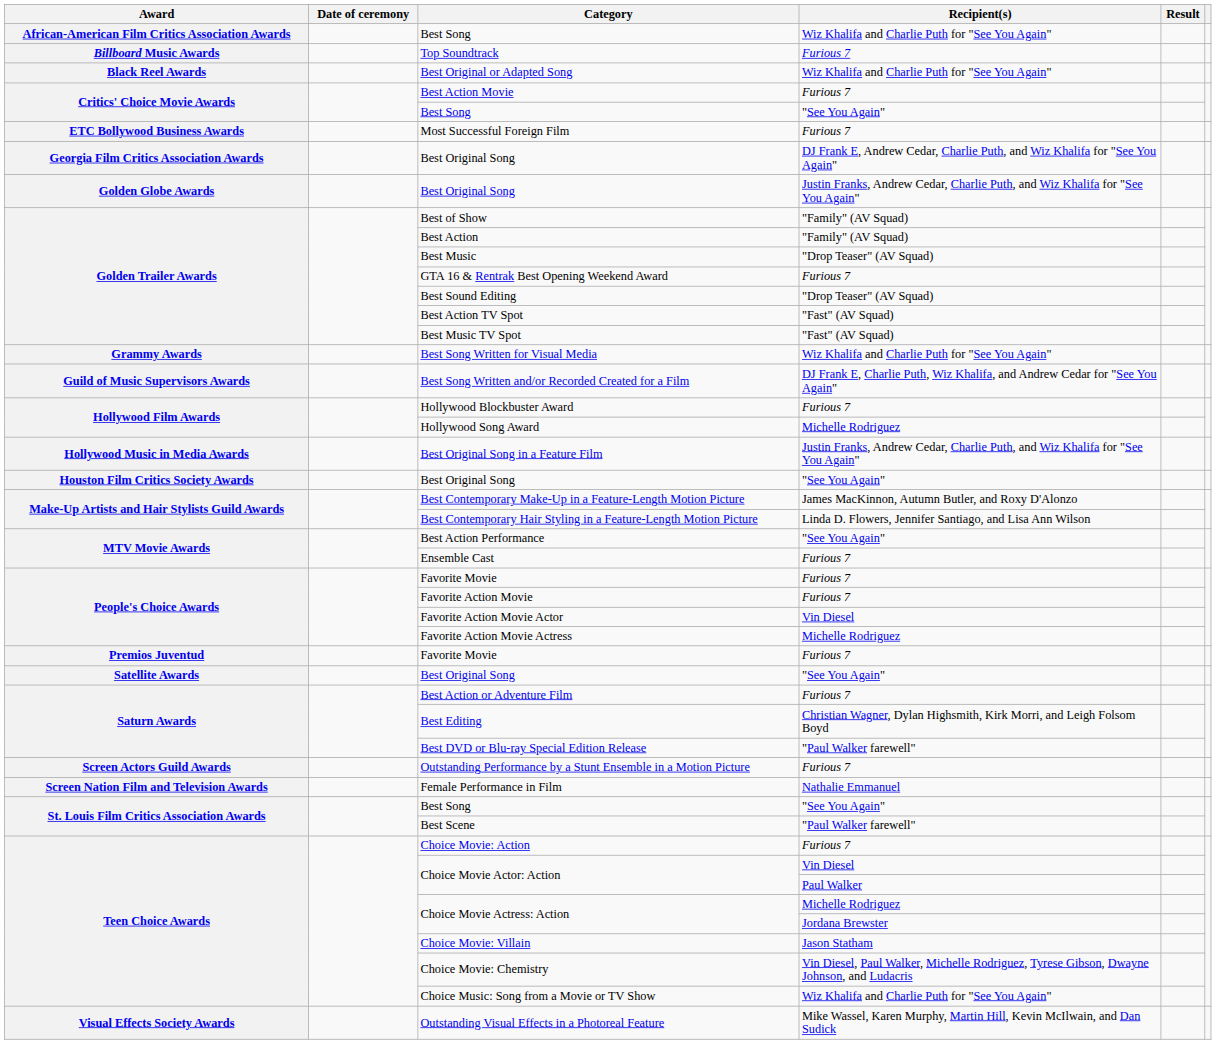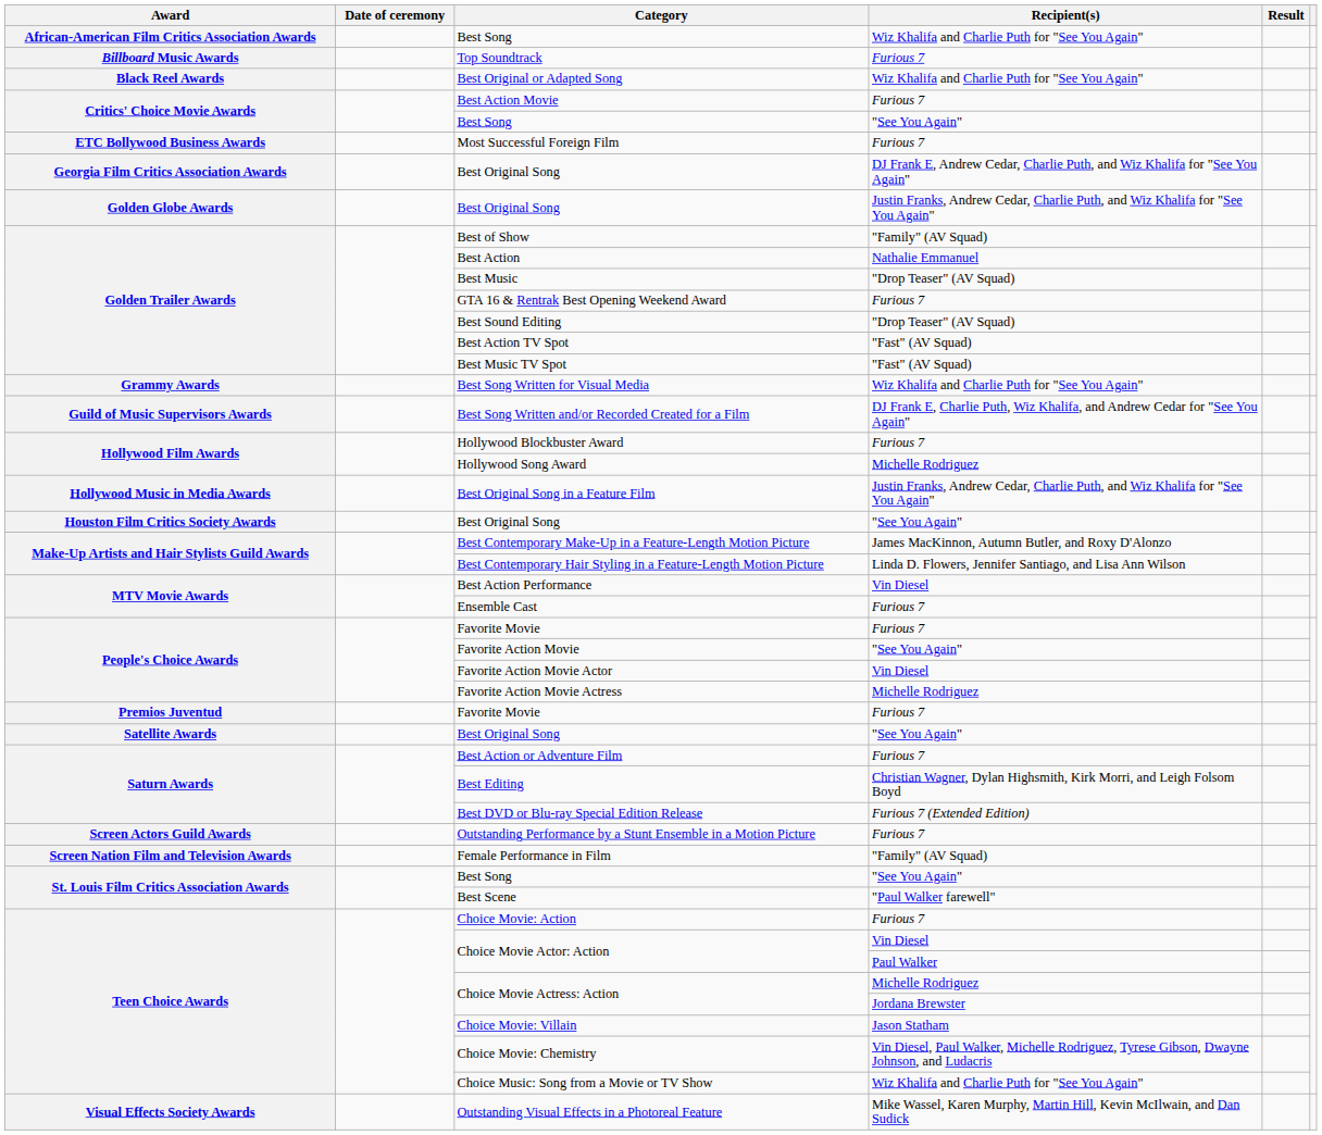Best Action | Recipient(s): "Family" (AV Squad) -> Nathalie Emmanuel
Best Action Performance | Recipient(s): "See You Again" -> Vin Diesel
Favorite Action Movie | Recipient(s): Furious 7 -> "See You Again"
Best DVD or Blu-ray Special Edition Release | Recipient(s): "Paul Walker farewell" -> Furious 7 (Extended Edition)
Female Performance in Film | Recipient(s): Nathalie Emmanuel -> "Family" (AV Squad)
